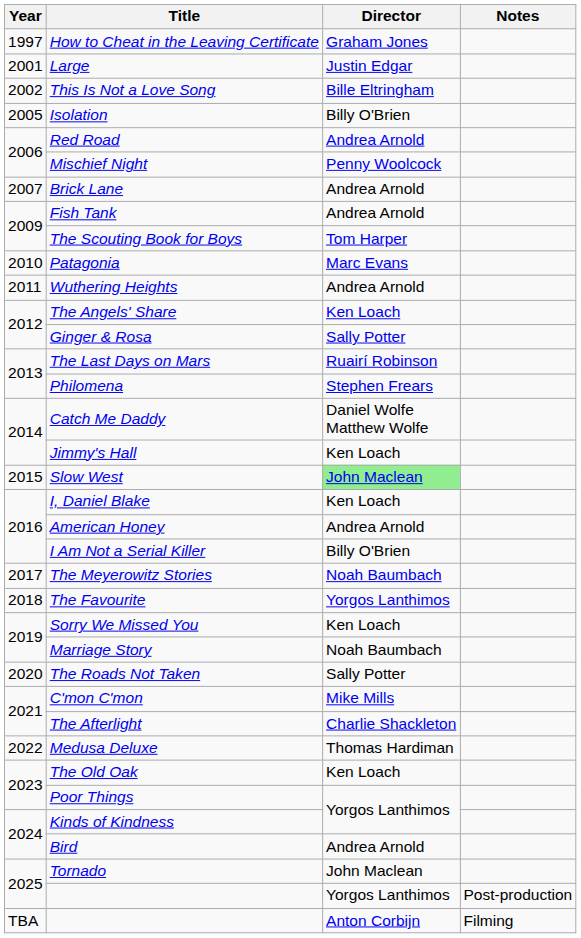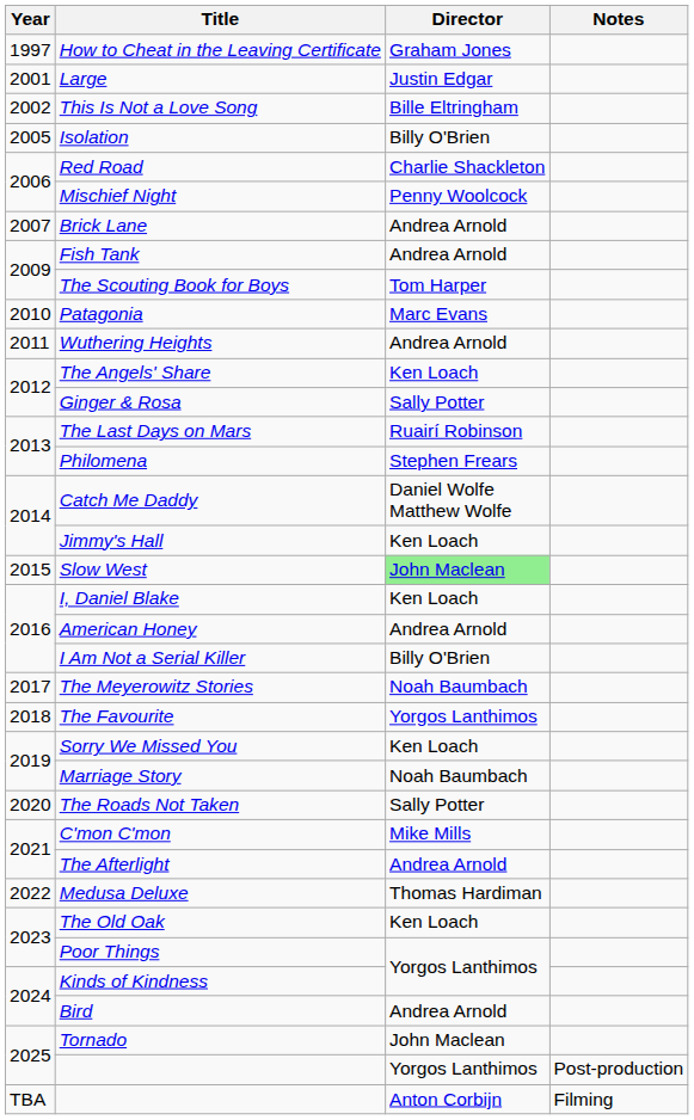Red Road | Director: Andrea Arnold -> Charlie Shackleton
The Afterlight | Director: Charlie Shackleton -> Andrea Arnold
